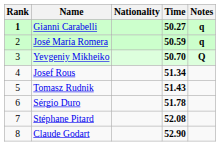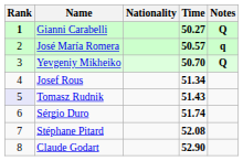Gianni Carabelli | Notes: q -> Q
José María Romera | Time: 50.59 -> 50.57
Tomasz Rudnik | Rank: no background -> lavender background
Sérgio Duro | Time: 51.78 -> 51.74
